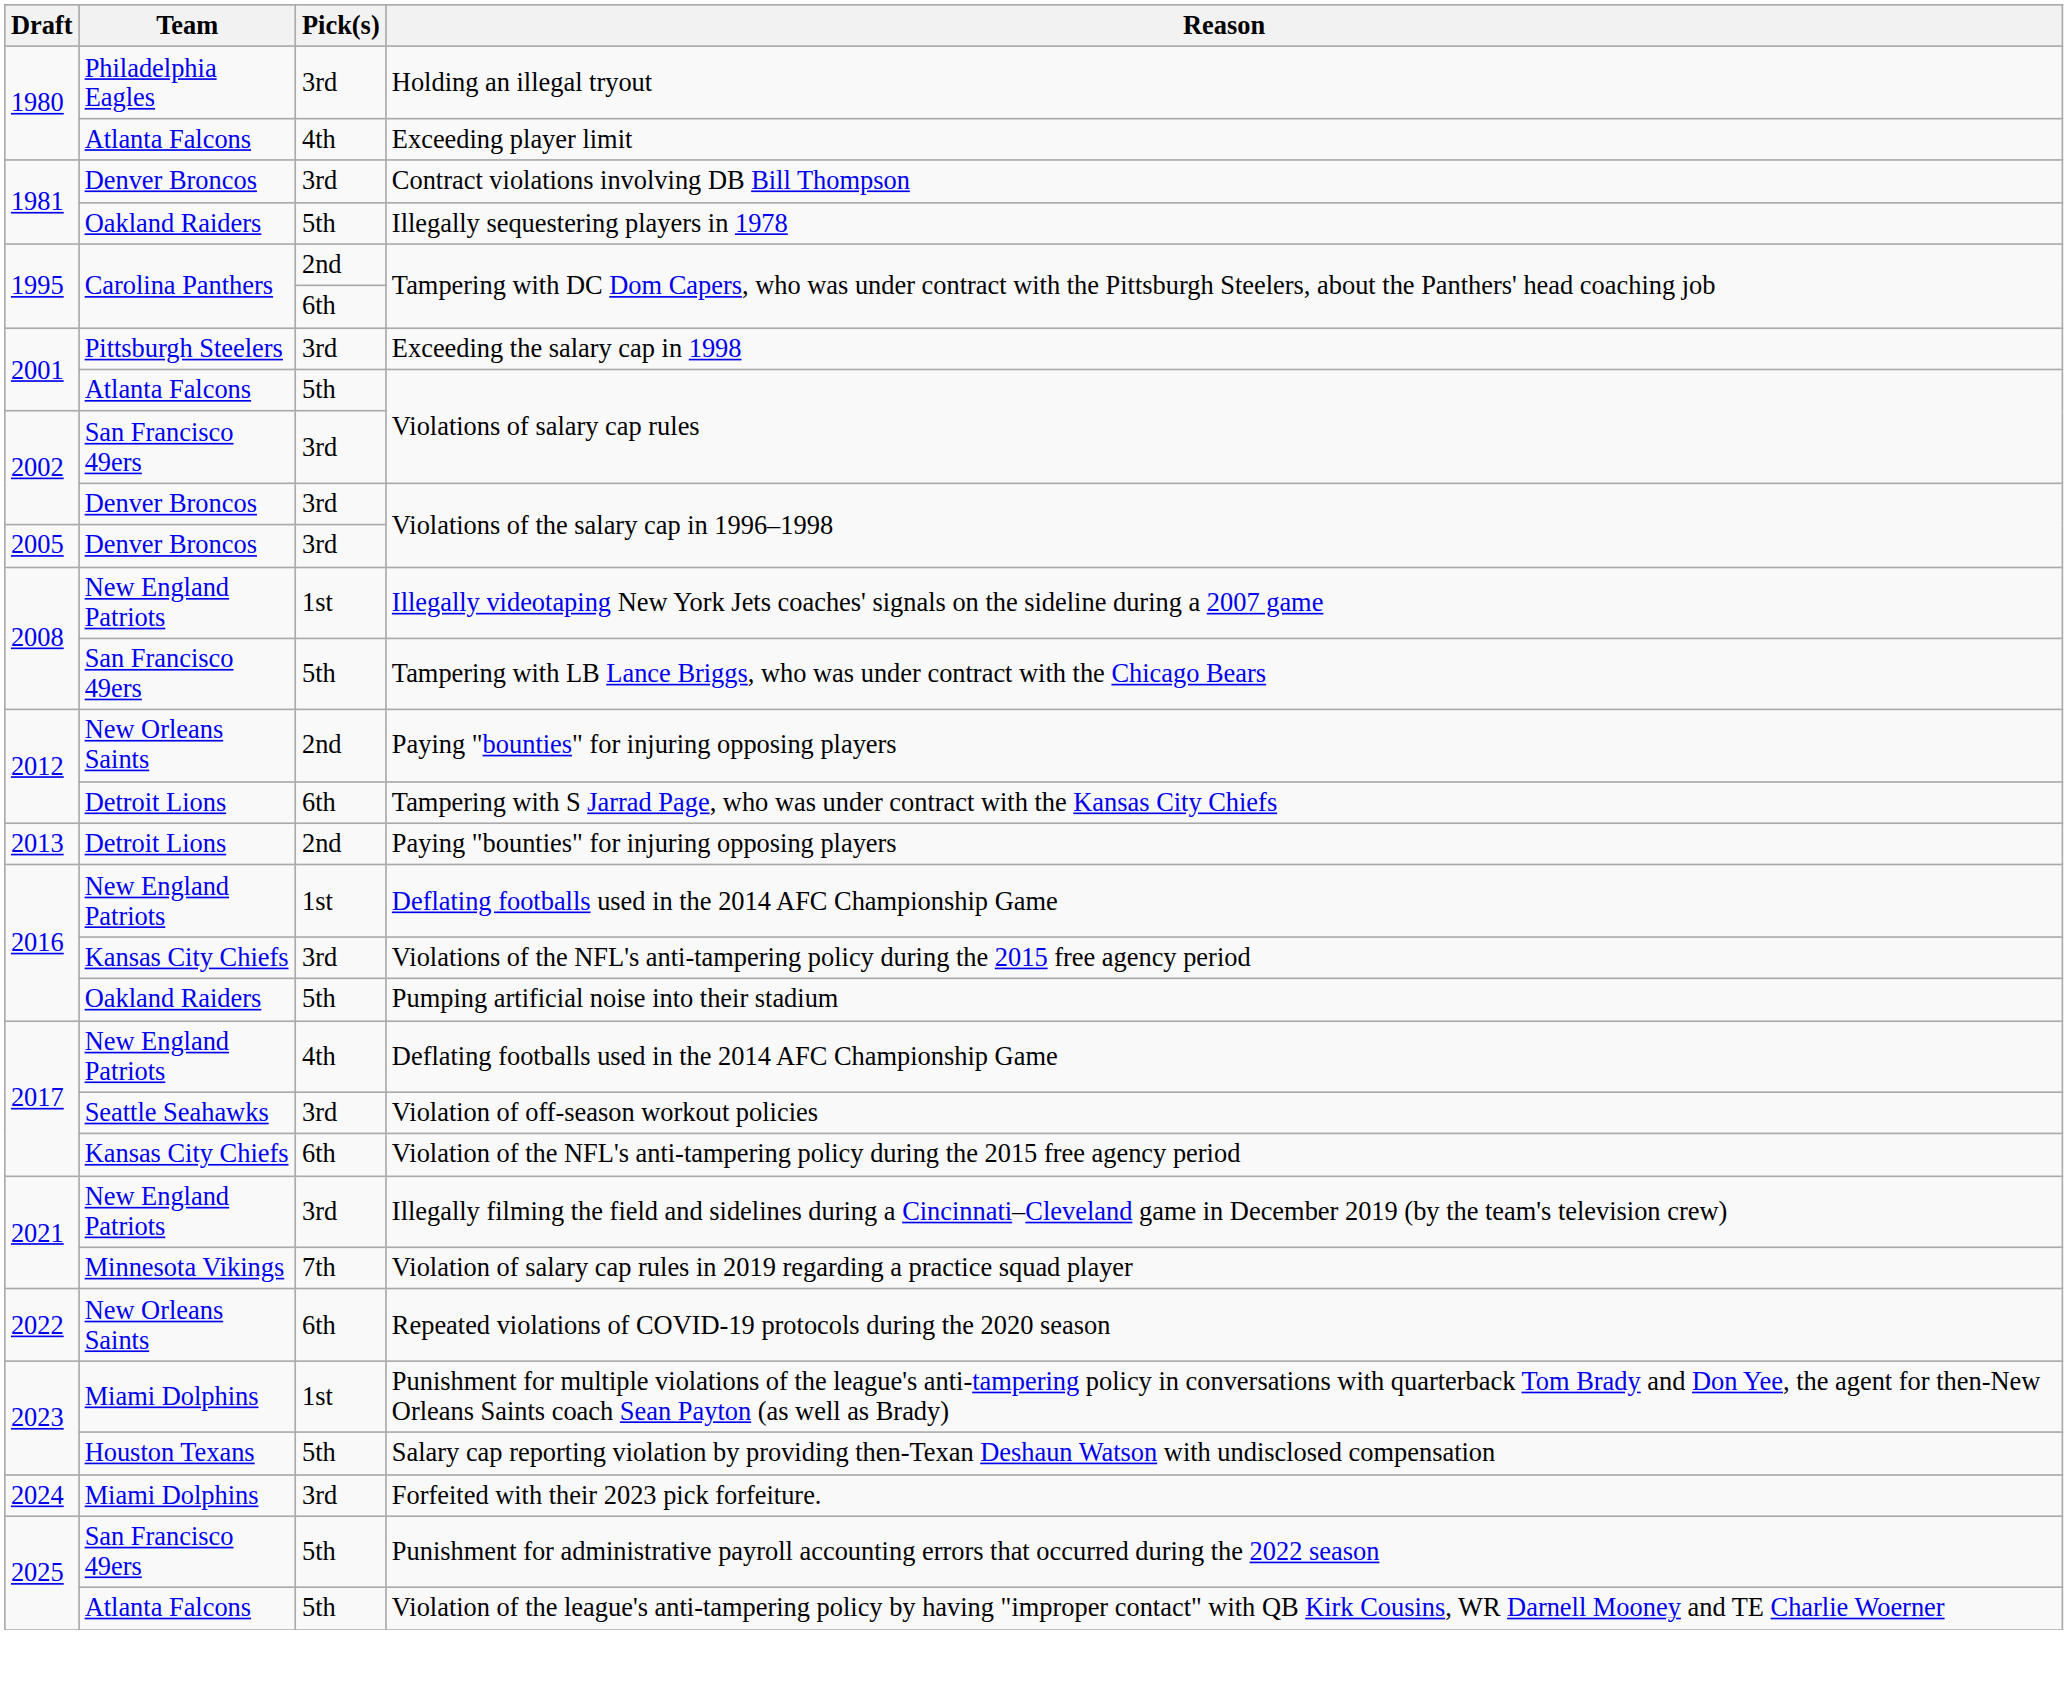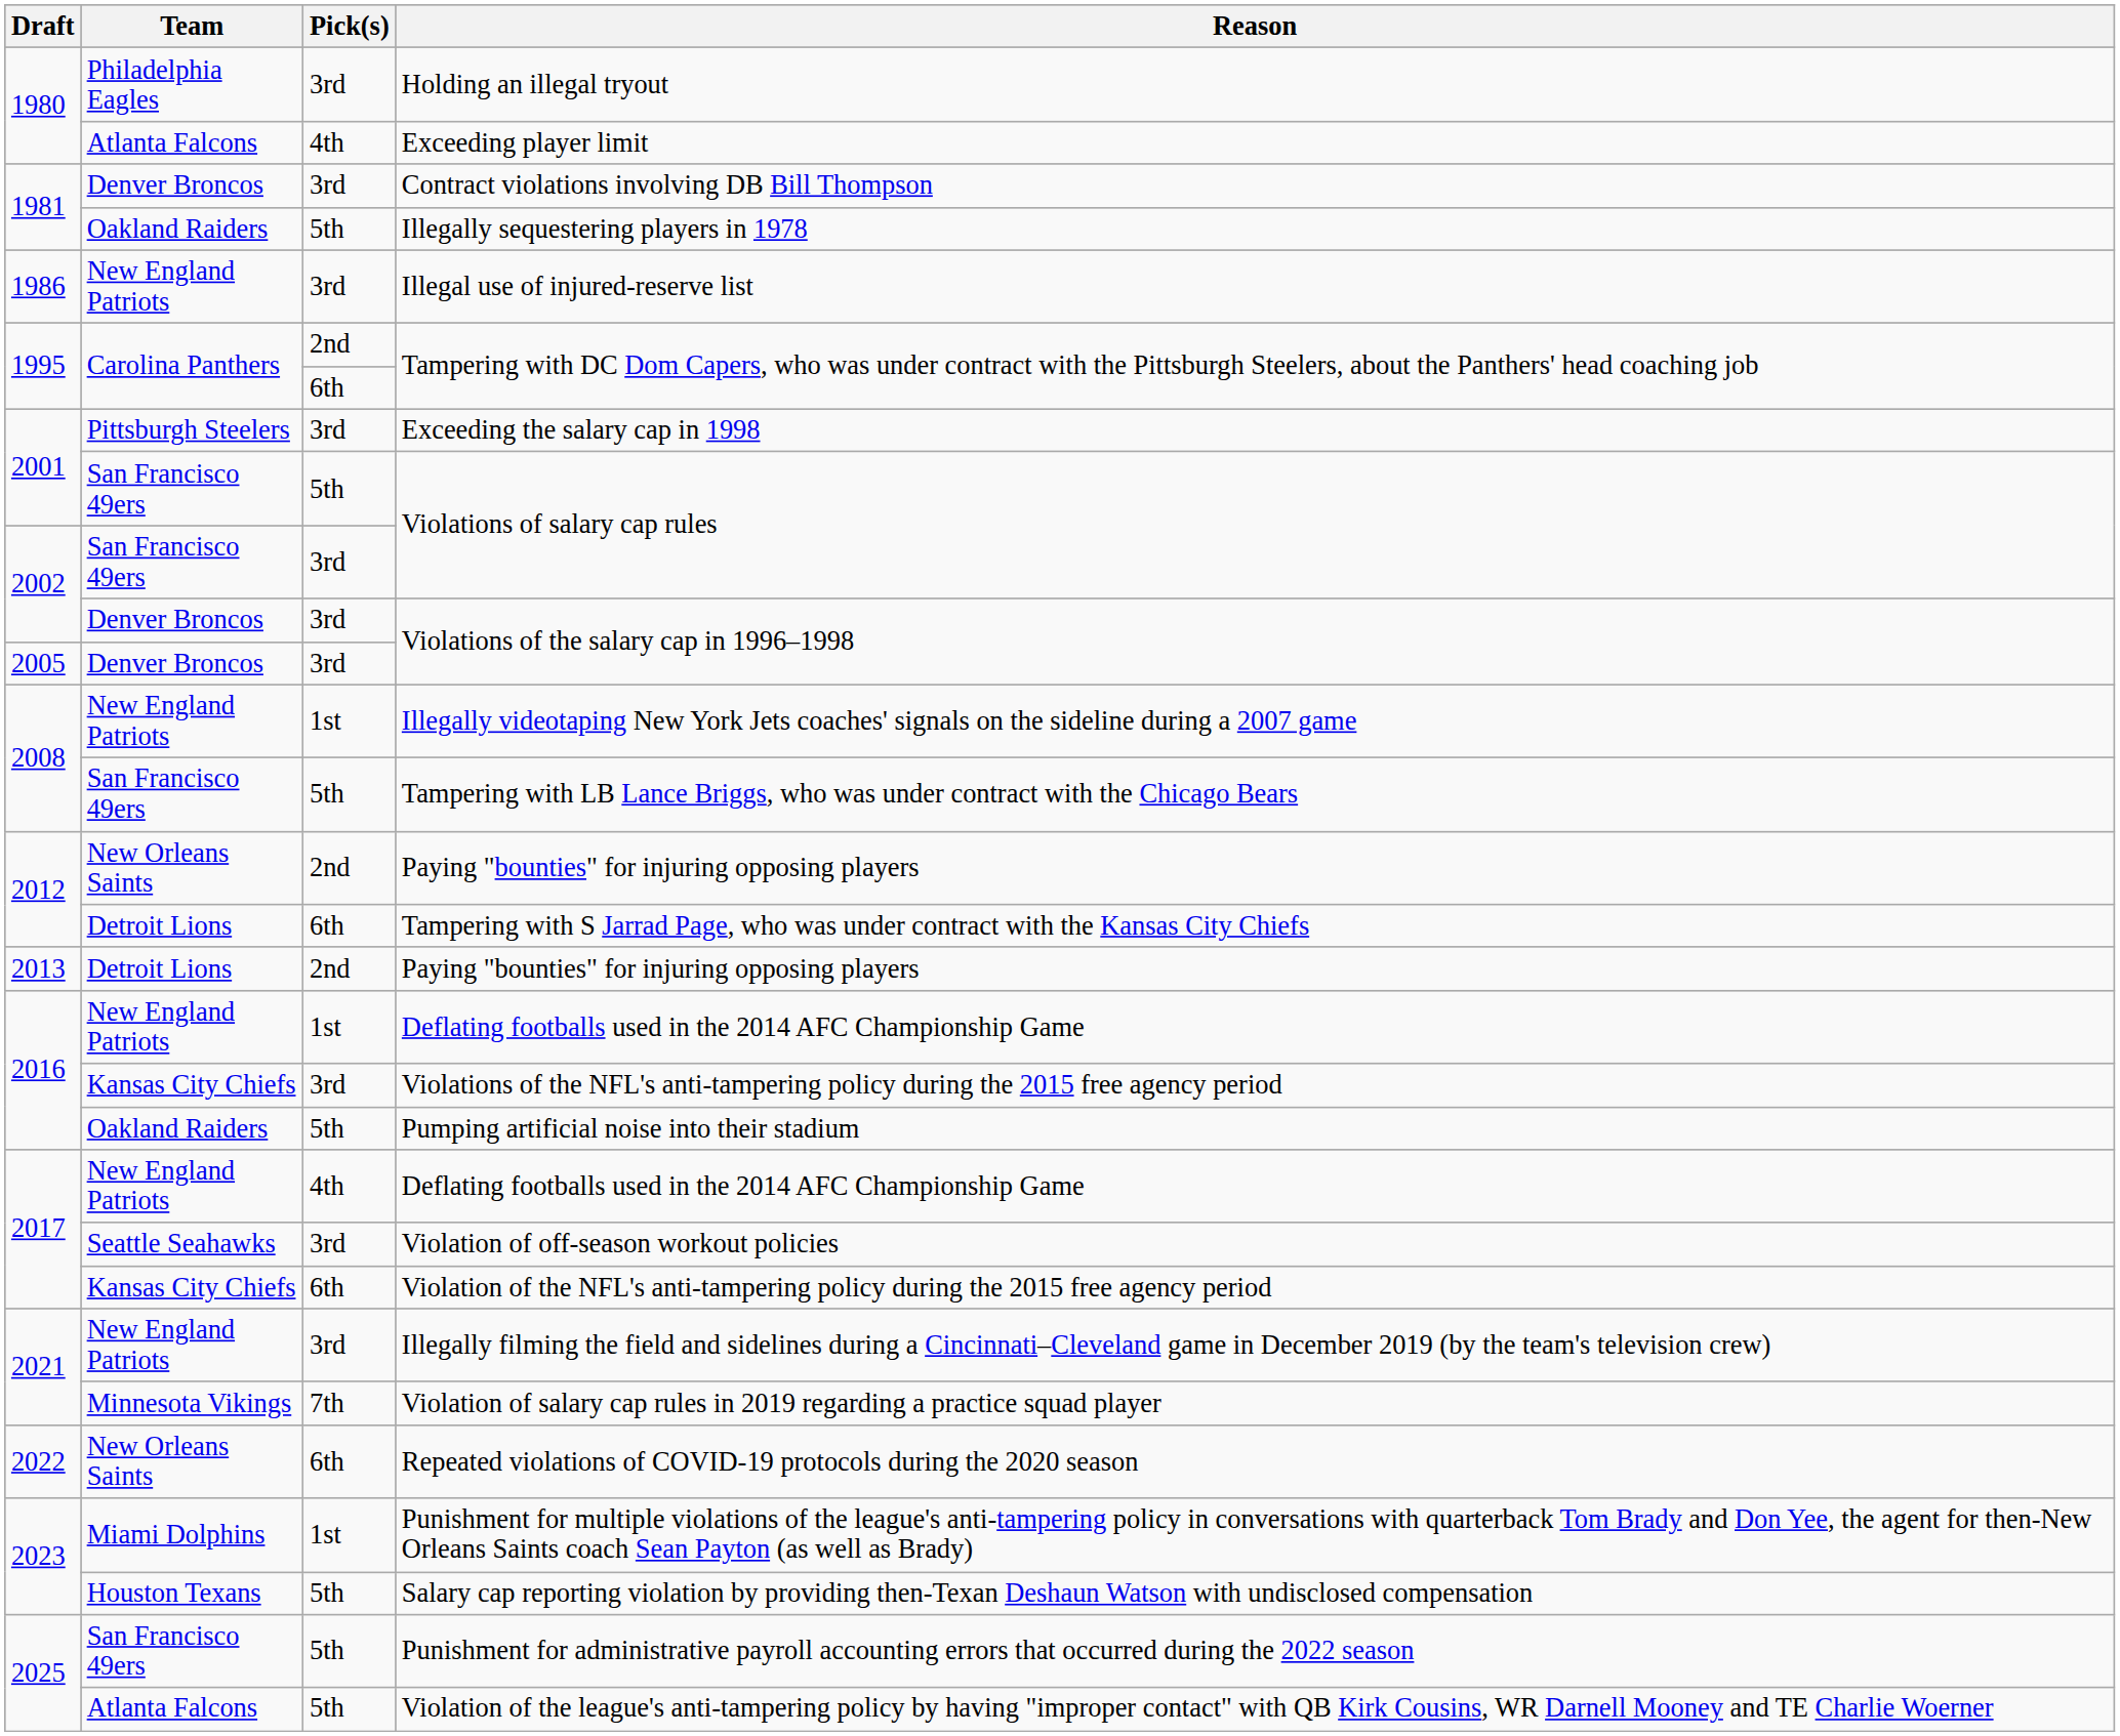+ row: 1986 | New England Patriots | 3rd | Illegal use of injured-reserve list
2001 / Violations of salary cap rules | Team: Atlanta Falcons -> San Francisco 49ers
- row: 2024 | Miami Dolphins | 3rd | Forfeited with their 2023 pick forfeiture.
